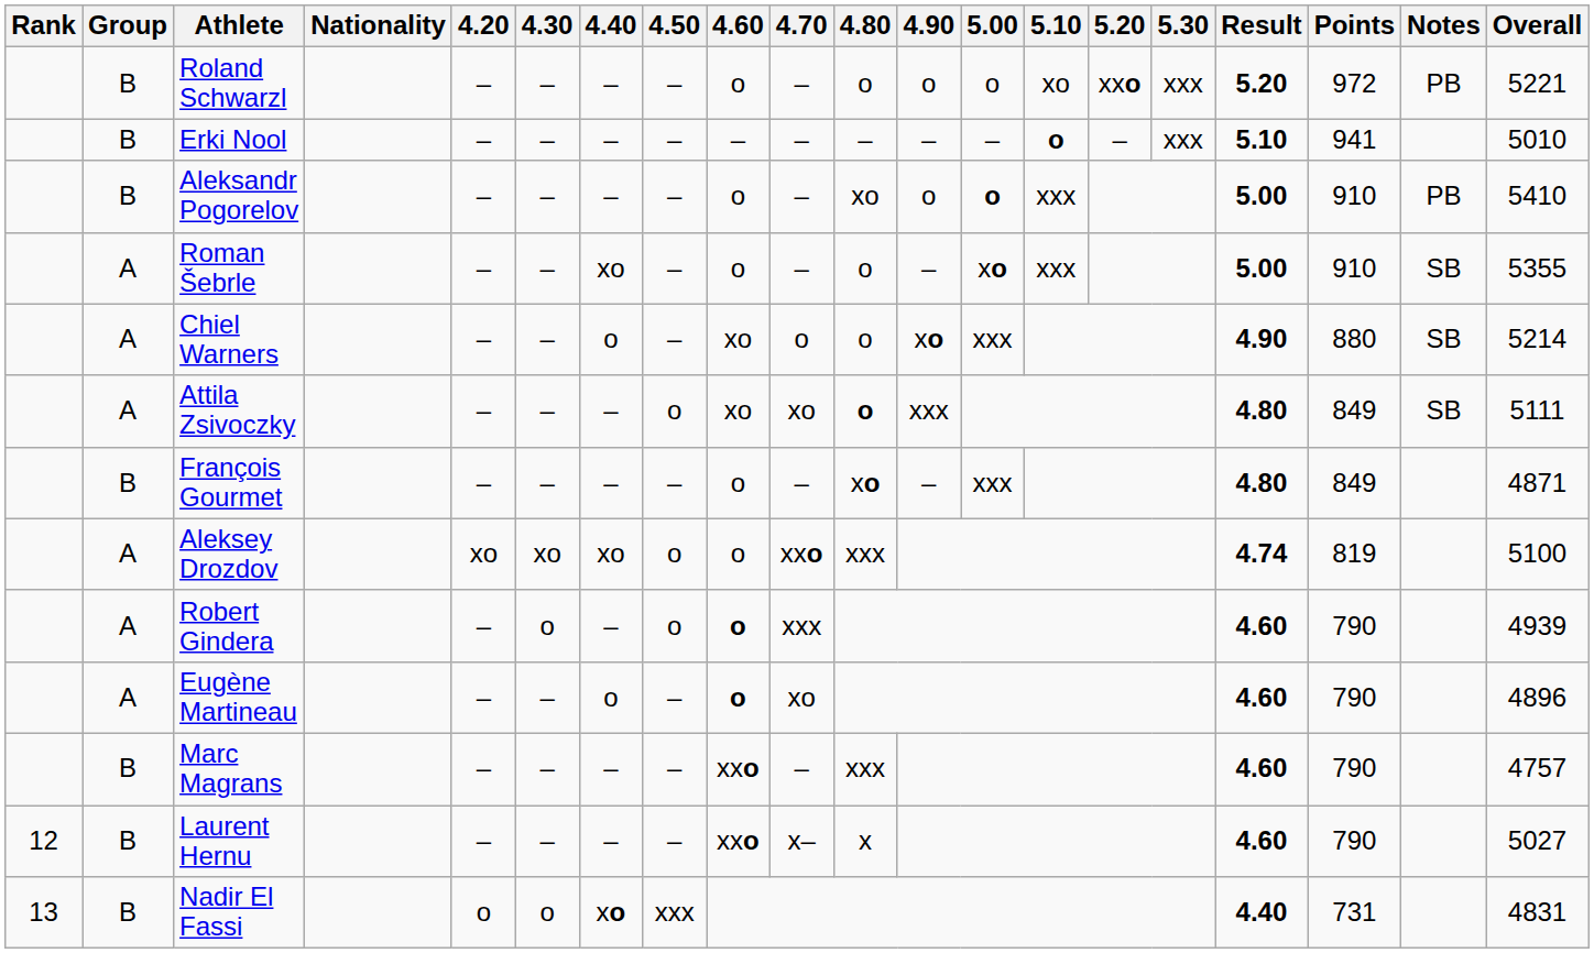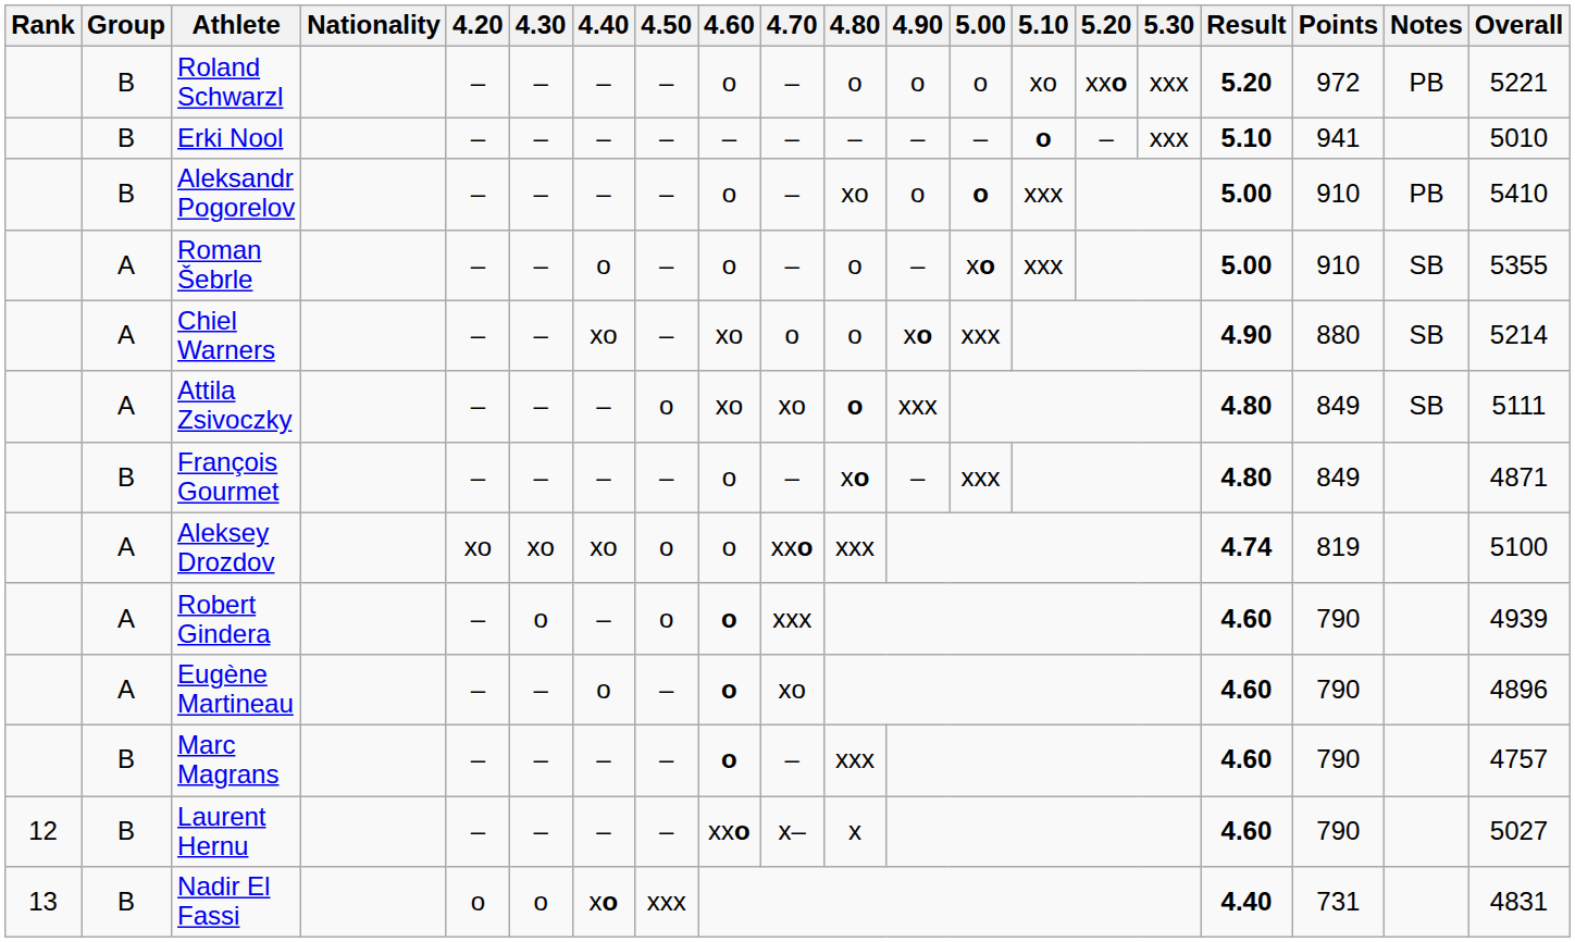Roman Šebrle | 4.40: xo -> o
Chiel Warners | 4.40: o -> xo
Marc Magrans | 4.60: xxo -> o
